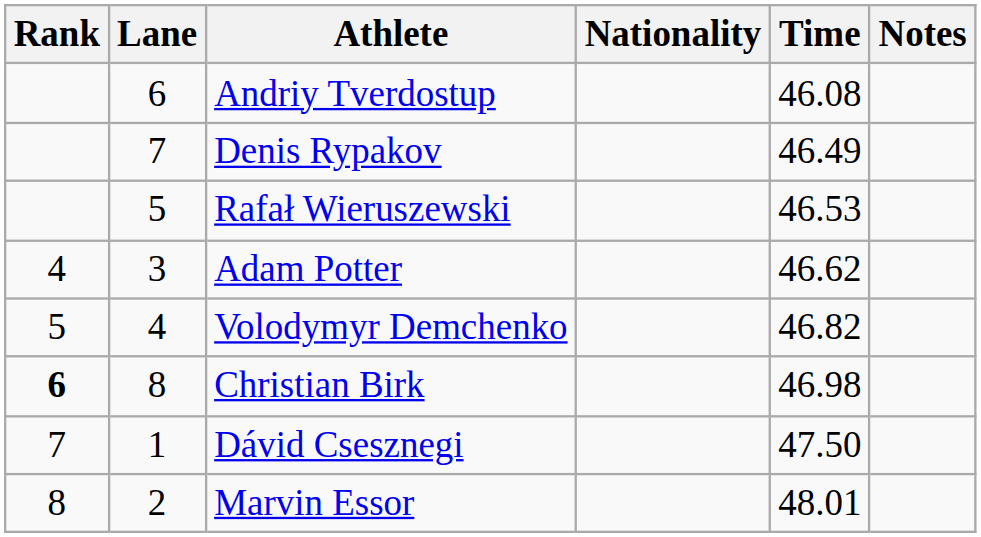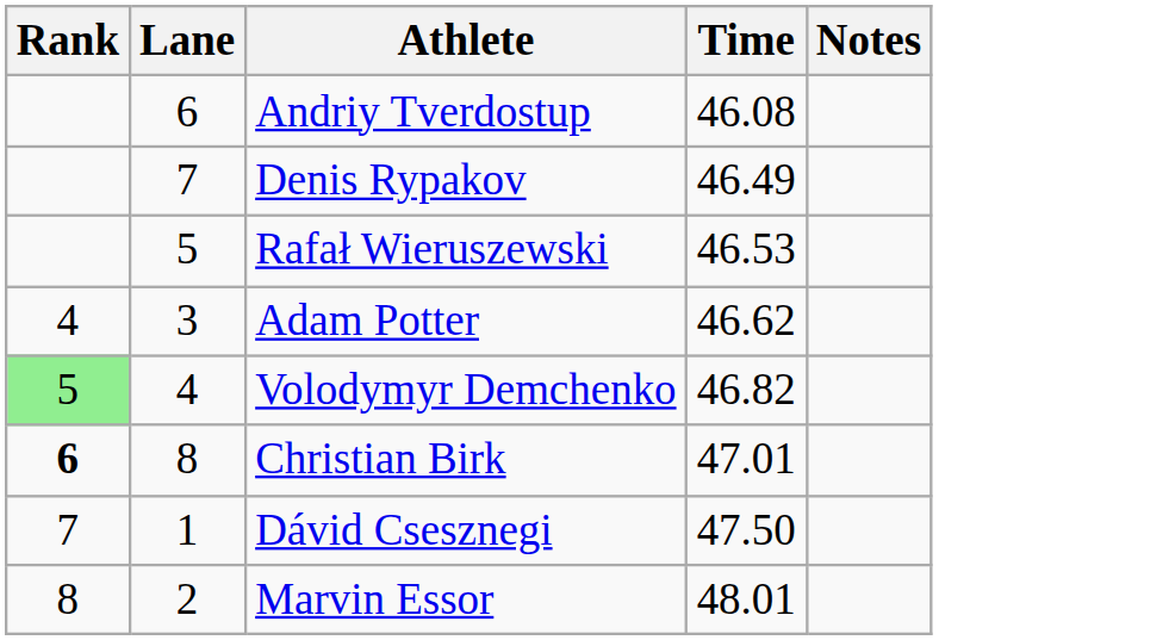- column: Nationality
Volodymyr Demchenko | Rank: no background -> lightgreen background
Christian Birk | Time: 46.98 -> 47.01
